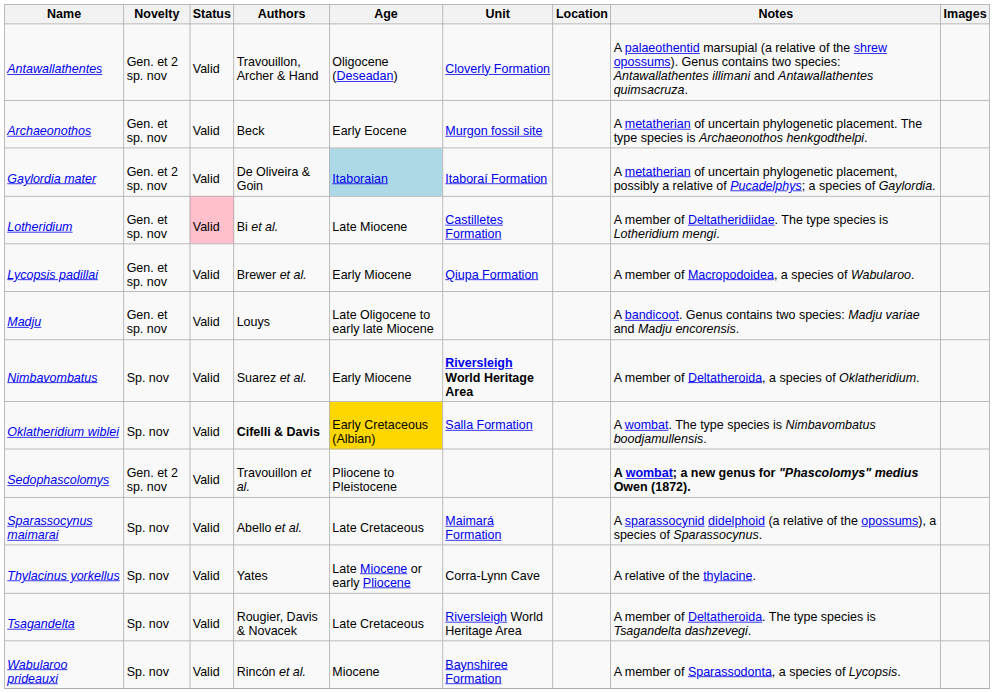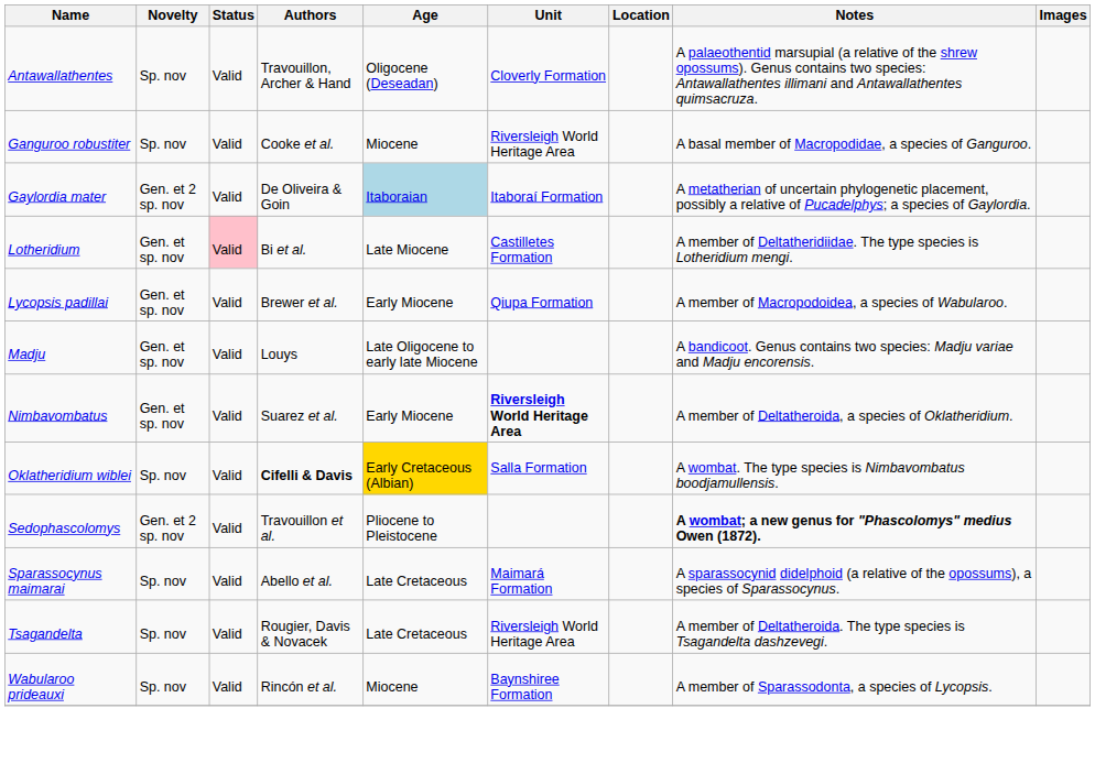Antawallathentes | Novelty: Gen. et 2 sp. nov -> Sp. nov
- row: Archaeonothos | Gen. et sp. nov | Valid | Beck | Early Eocene | Murgon fossil site | A metatherian of uncertain phylogenetic placement. The type species is Archaeonothos henkgodthelpi.
+ row: Ganguroo robustiter | Sp. nov | Valid | Cooke et al. | Miocene | Riversleigh World Heritage Area | A basal member of Macropodidae, a species of Ganguroo.
Nimbavombatus | Novelty: Sp. nov -> Gen. et sp. nov
- row: Thylacinus yorkellus | Sp. nov | Valid | Yates | Late Miocene or early Pliocene | Corra-Lynn Cave | A relative of the thylacine.
